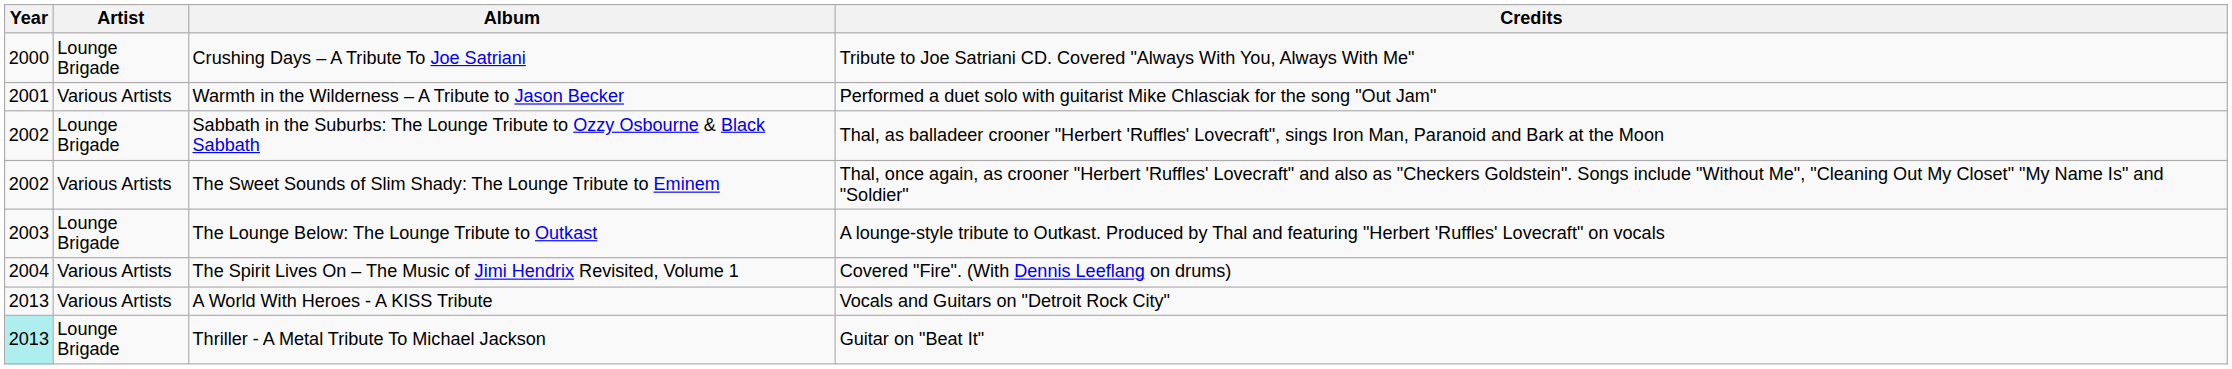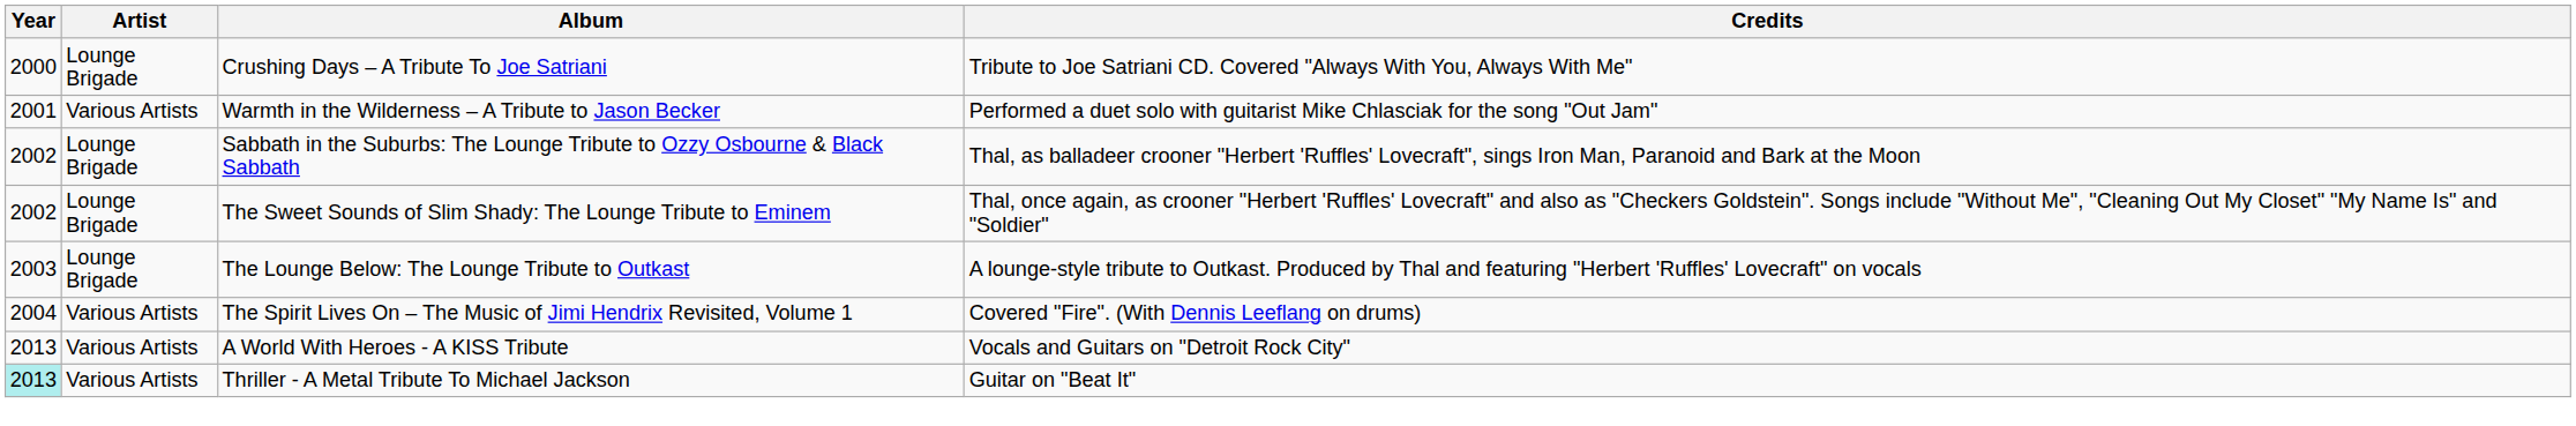The Sweet Sounds of Slim Shady: The Lounge Tribute to Eminem | Artist: Various Artists -> Lounge Brigade
Thriller - A Metal Tribute To Michael Jackson | Artist: Lounge Brigade -> Various Artists
